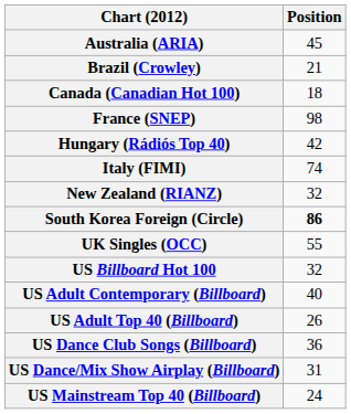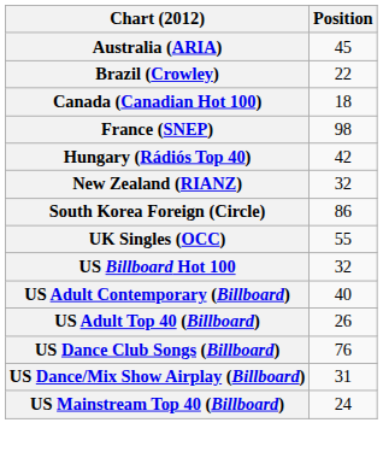Brazil (Crowley) | Position: 21 -> 22
- row: Italy (FIMI) | 74
South Korea Foreign (Circle) | Position: bold -> normal
US Dance Club Songs (Billboard) | Position: 36 -> 76
